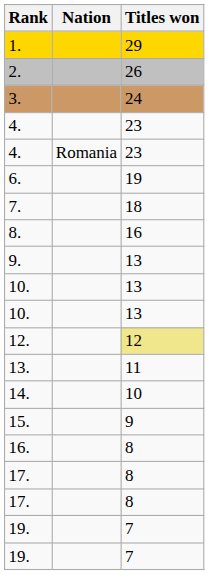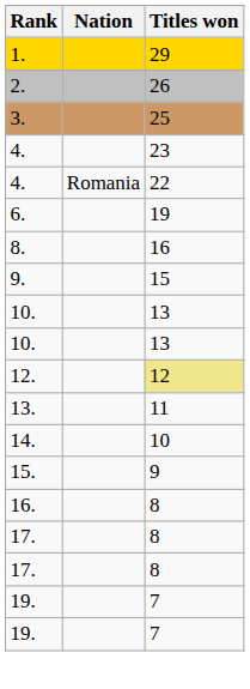3. | Titles won: 24 -> 25
4. / Romania | Titles won: 23 -> 22
- row: 7. | 18
9. | Titles won: 13 -> 15
